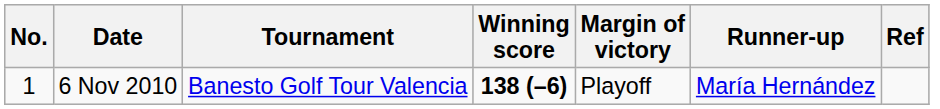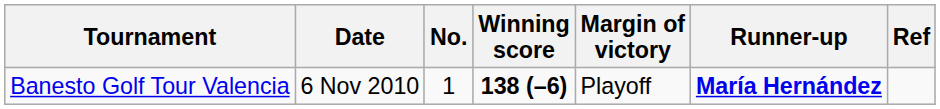columns swapped: No. <-> Tournament
6 Nov 2010 | Runner-up: normal -> bold
